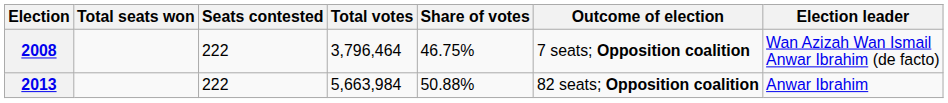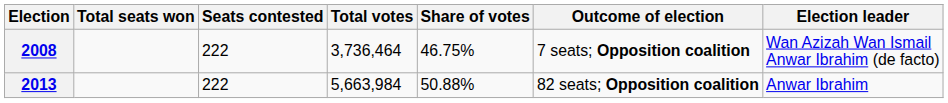2008 | Total votes: 3,796,464 -> 3,736,464
